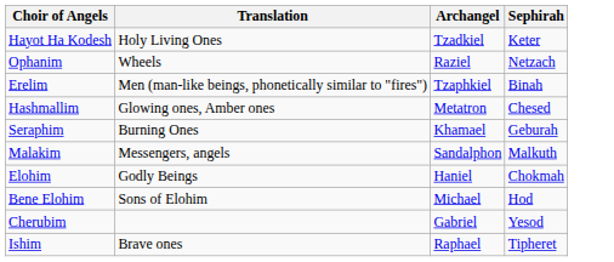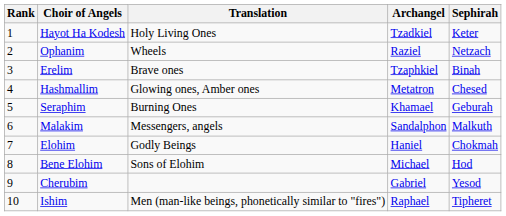+ column: Rank | 1 | 2 | 3 | 4 | 5 | 6 | 7 | 8 | 9 | 10
Erelim | Translation: Men (man-like beings, phonetically similar to "fires") -> Brave ones
Ishim | Translation: Brave ones -> Men (man-like beings, phonetically similar to "fires")
